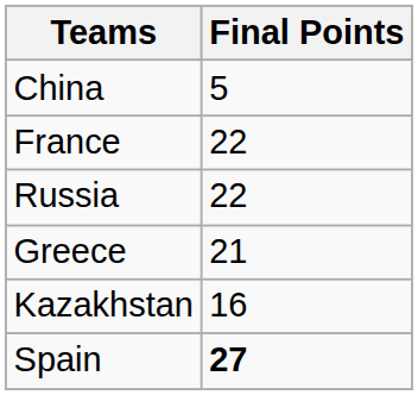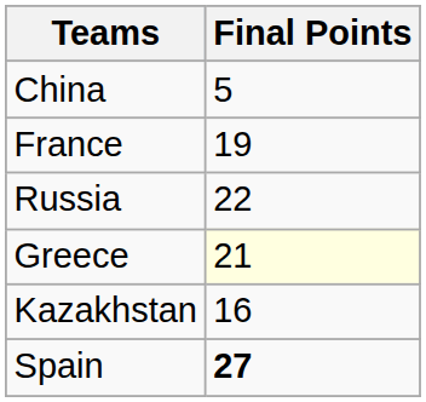France | Final Points: 22 -> 19
Greece | Final Points: no background -> lightyellow background
